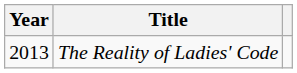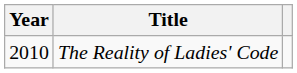The Reality of Ladies' Code | Year: 2013 -> 2010
